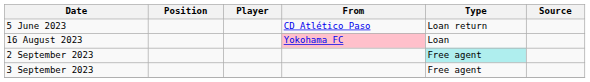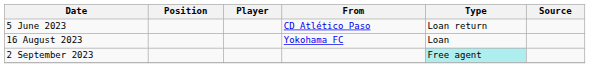16 August 2023 | From: pink background -> no background
- row: 3 September 2023 | Free agent
